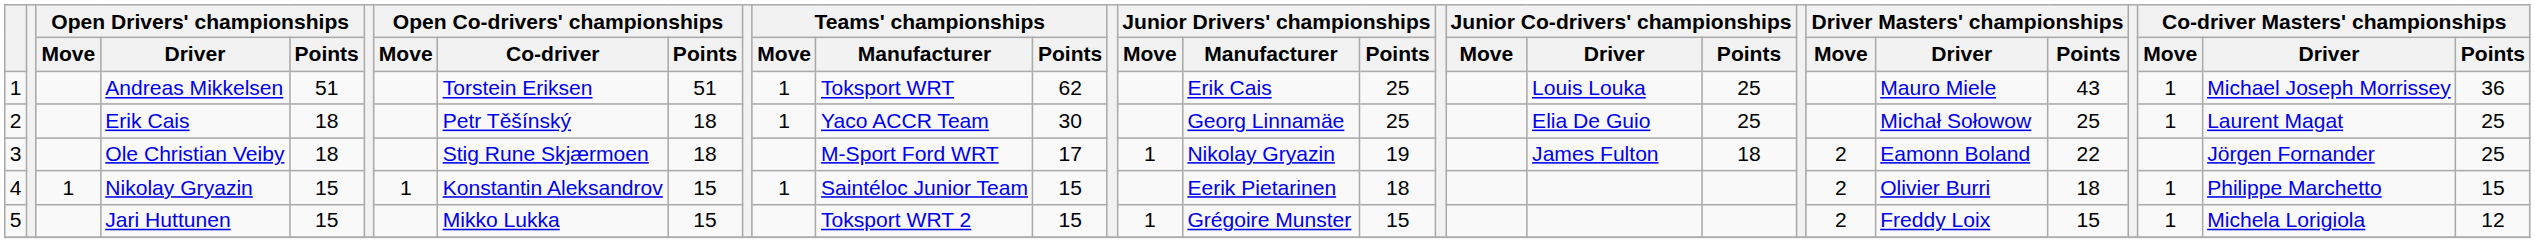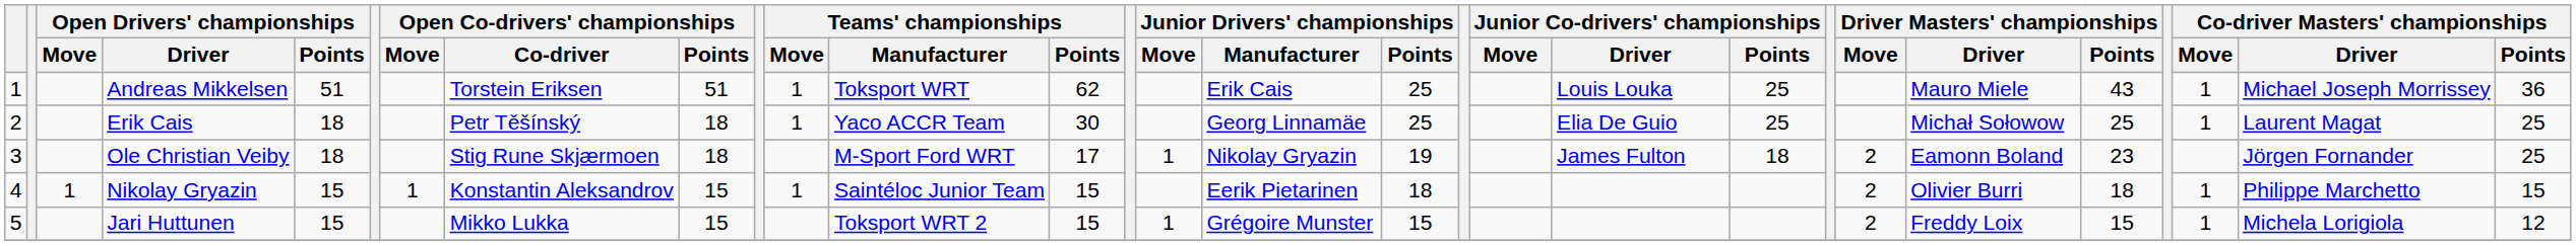Ole Christian Veiby | Driver Masters' championships / Points: 22 -> 23
